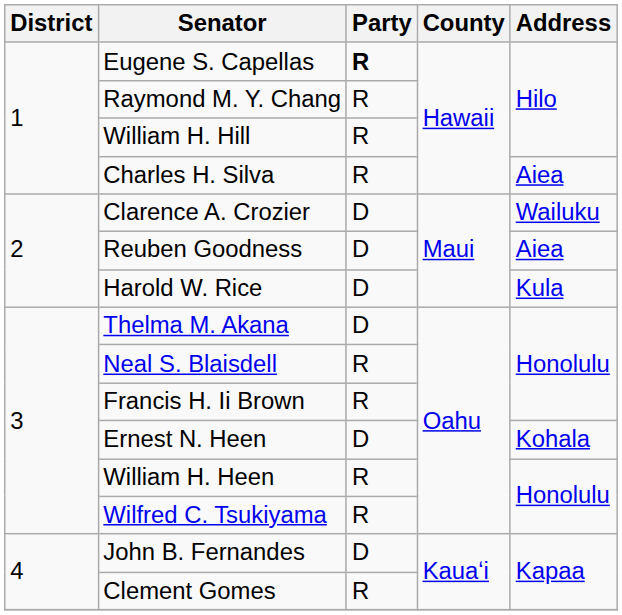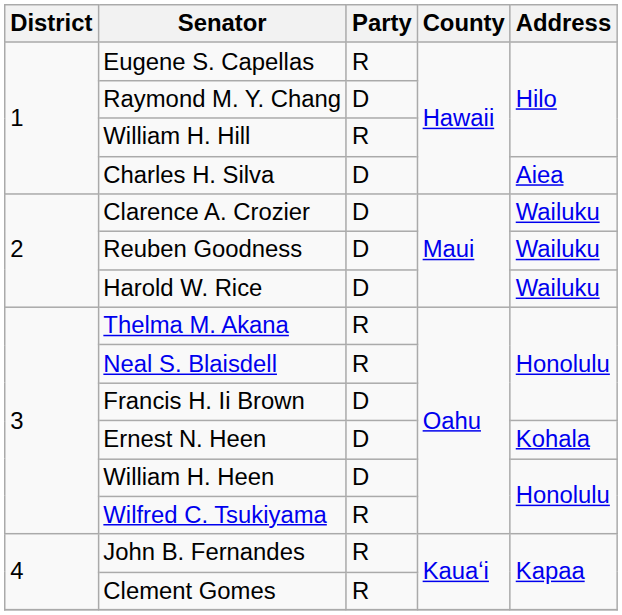Eugene S. Capellas | Party: bold -> normal
Raymond M. Y. Chang | Party: R -> D
Charles H. Silva | Party: R -> D
Reuben Goodness | Address: Aiea -> Wailuku
Harold W. Rice | Address: Kula -> Wailuku
Thelma M. Akana | Party: D -> R
Francis H. Ii Brown | Party: R -> D
William H. Heen | Party: R -> D
John B. Fernandes | Party: D -> R
